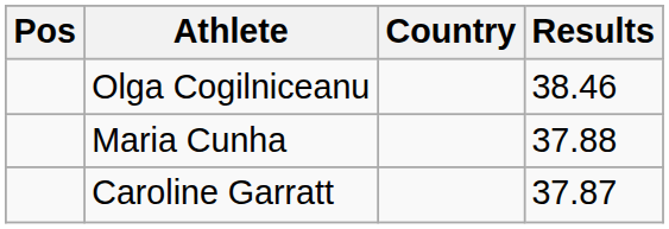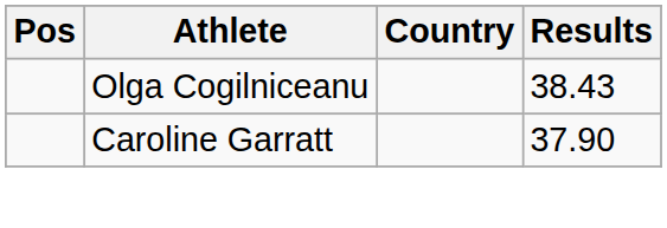Olga Cogilniceanu | Results: 38.46 -> 38.43
- row: Maria Cunha | 37.88
Caroline Garratt | Results: 37.87 -> 37.90
